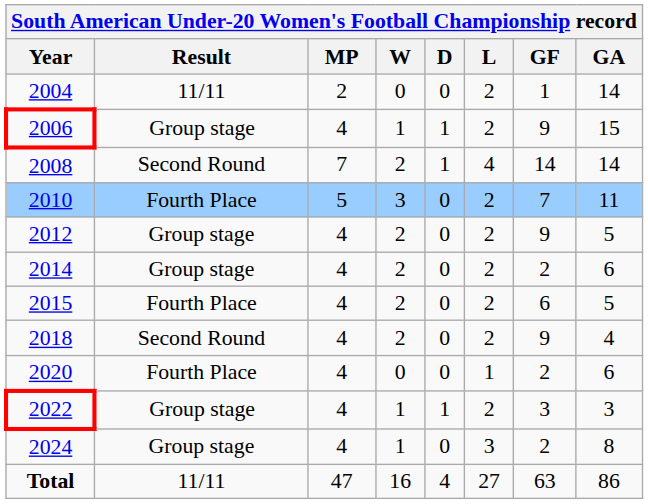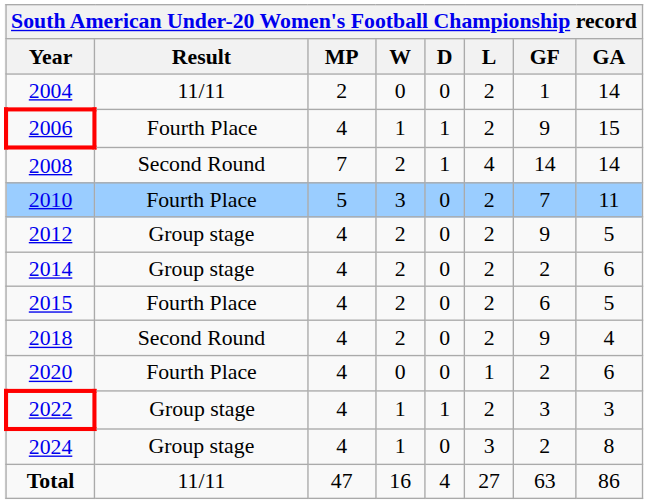2006 | Result: Group stage -> Fourth Place
